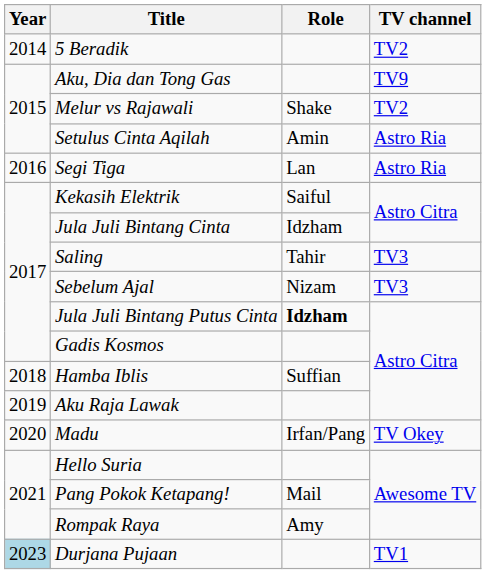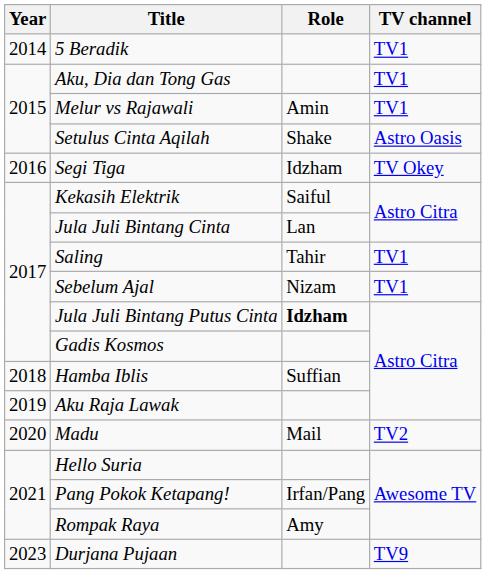5 Beradik | TV channel: TV2 -> TV1
Aku, Dia dan Tong Gas | TV channel: TV9 -> TV1
Melur vs Rajawali | Role: Shake -> Amin
Melur vs Rajawali | TV channel: TV2 -> TV1
Setulus Cinta Aqilah | Role: Amin -> Shake
Setulus Cinta Aqilah | TV channel: Astro Ria -> Astro Oasis
Segi Tiga | Role: Lan -> Idzham
Segi Tiga | TV channel: Astro Ria -> TV Okey
Jula Juli Bintang Cinta | Role: Idzham -> Lan
Saling | TV channel: TV3 -> TV1
Sebelum Ajal | TV channel: TV3 -> TV1
Madu | Role: Irfan/Pang -> Mail
Madu | TV channel: TV Okey -> TV2
Pang Pokok Ketapang! | Role: Mail -> Irfan/Pang
Durjana Pujaan | Year: lightblue background -> no background
Durjana Pujaan | TV channel: TV1 -> TV9
